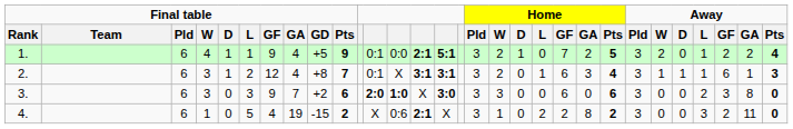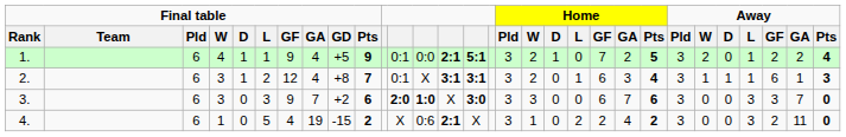3. | Home / GA: 0 -> 7
3. | Away / L: 2 -> 3
3. | Away / GA: 8 -> 7
4. | Home / GA: 8 -> 4
